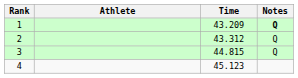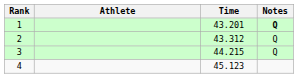1 | Time: 43.209 -> 43.201
3 | Time: 44.815 -> 44.215
